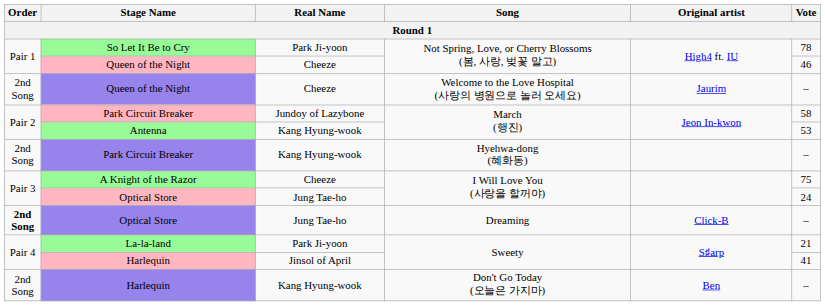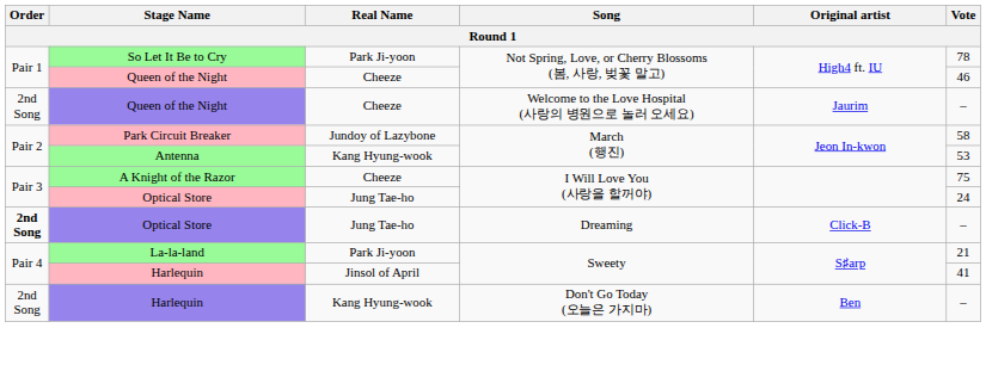- row: 2nd Song | Park Circuit Breaker | Kang Hyung-wook | Hyehwa-dong (혜화동) | –
